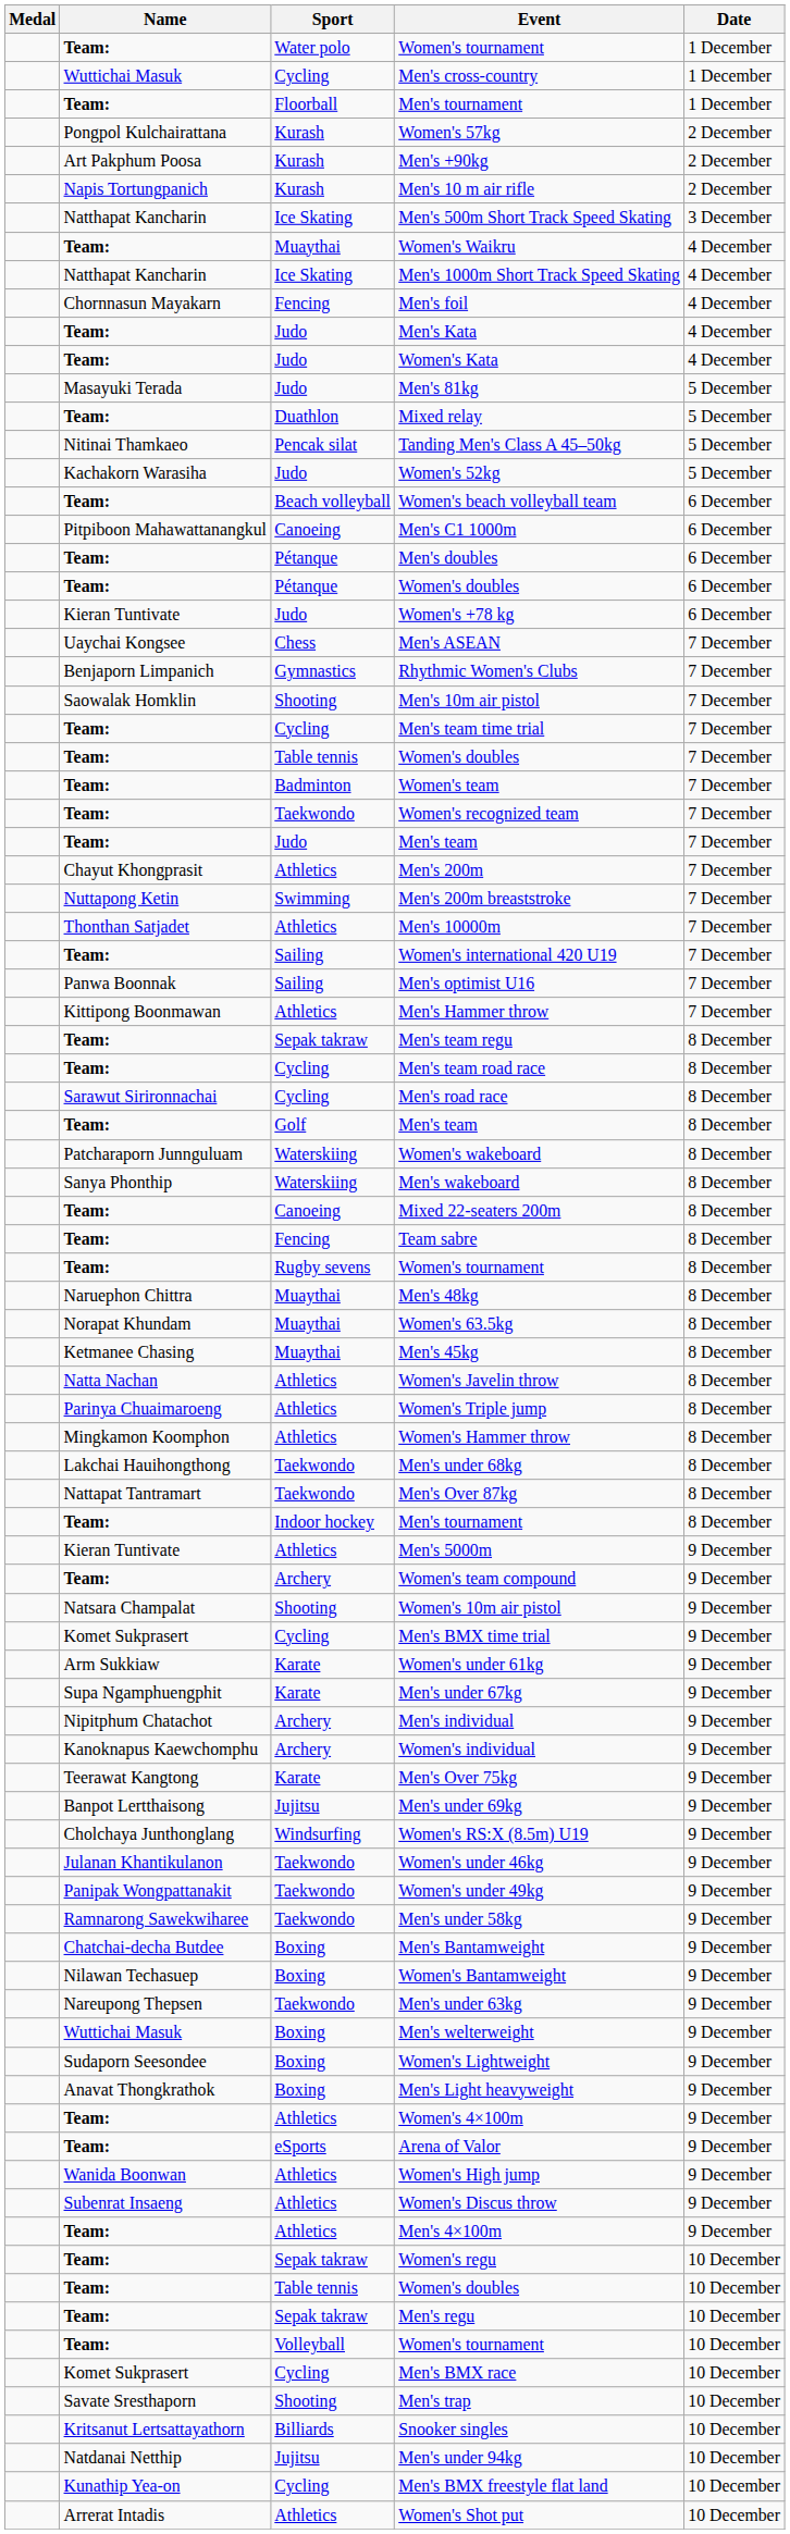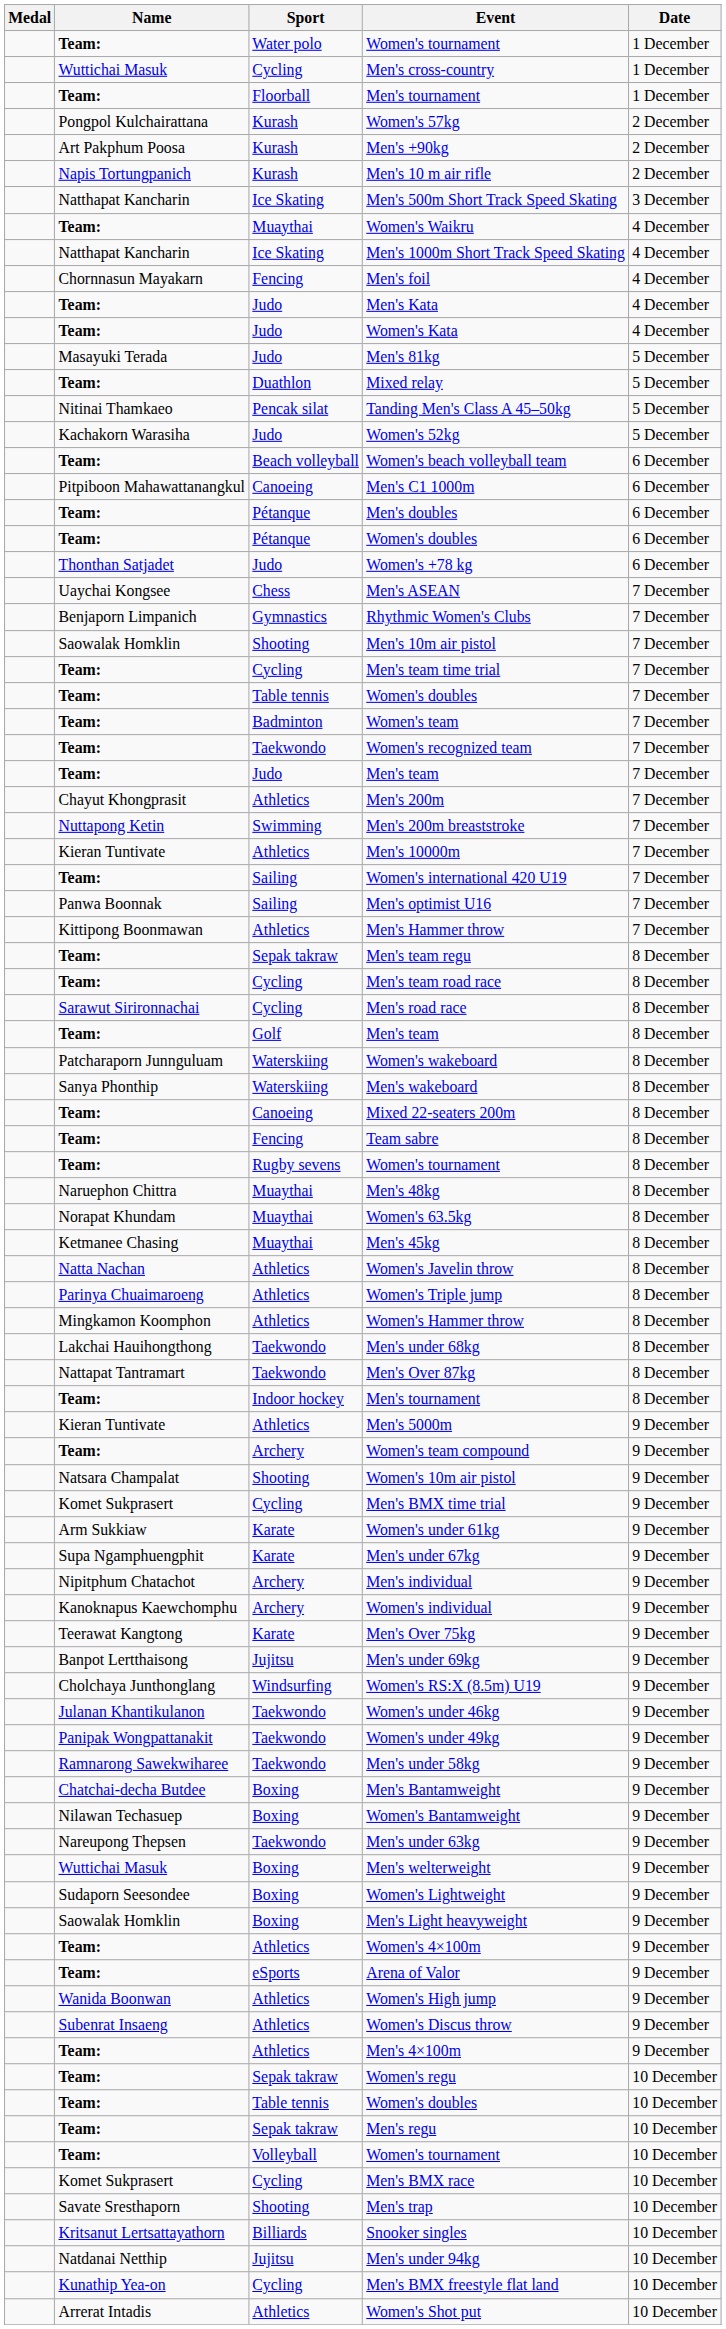Women's +78 kg | Name: Kieran Tuntivate -> Thonthan Satjadet
Men's 10000m | Name: Thonthan Satjadet -> Kieran Tuntivate
Men's Light heavyweight | Name: Anavat Thongkrathok -> Saowalak Homklin
